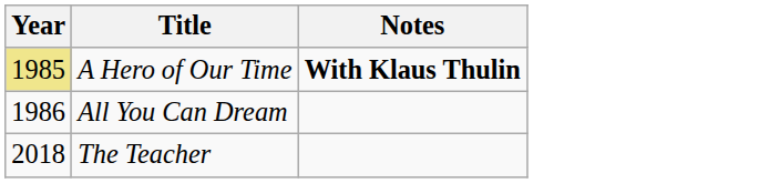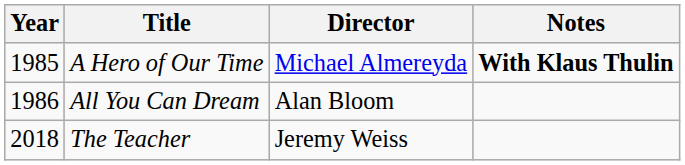+ column: Director | Michael Almereyda | Alan Bloom | Jeremy Weiss
A Hero of Our Time | Year: khaki background -> no background
